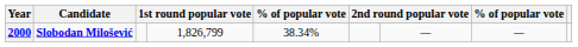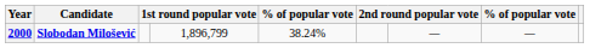2000 | column 4: 1,826,799 -> 1,896,799
2000 | column 5: 38.34% -> 38.24%
